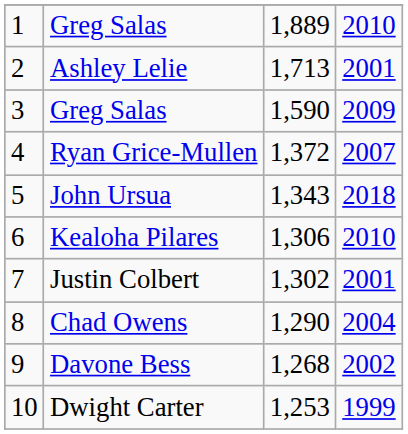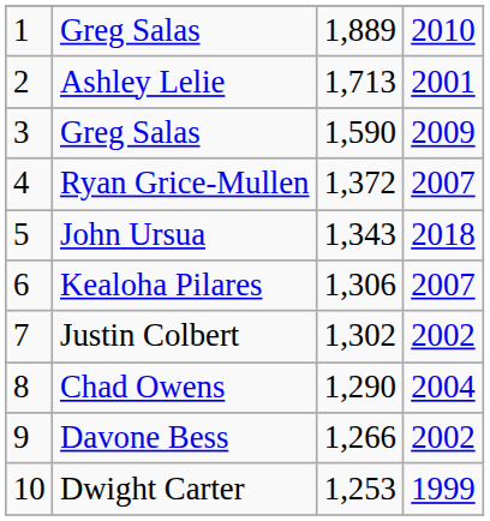Kealoha Pilares | column 4: 2010 -> 2007
Justin Colbert | column 4: 2001 -> 2002
Davone Bess | column 3: 1,268 -> 1,266
